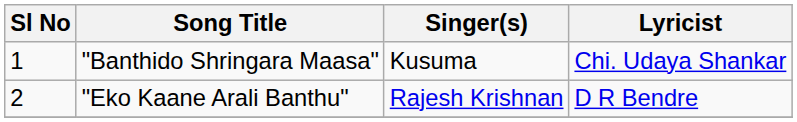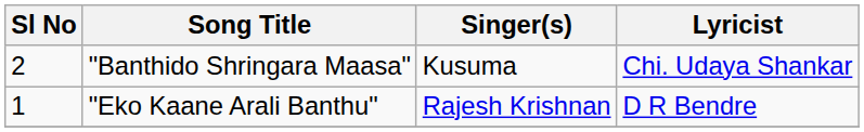"Banthido Shringara Maasa" | Sl No: 1 -> 2
"Eko Kaane Arali Banthu" | Sl No: 2 -> 1
